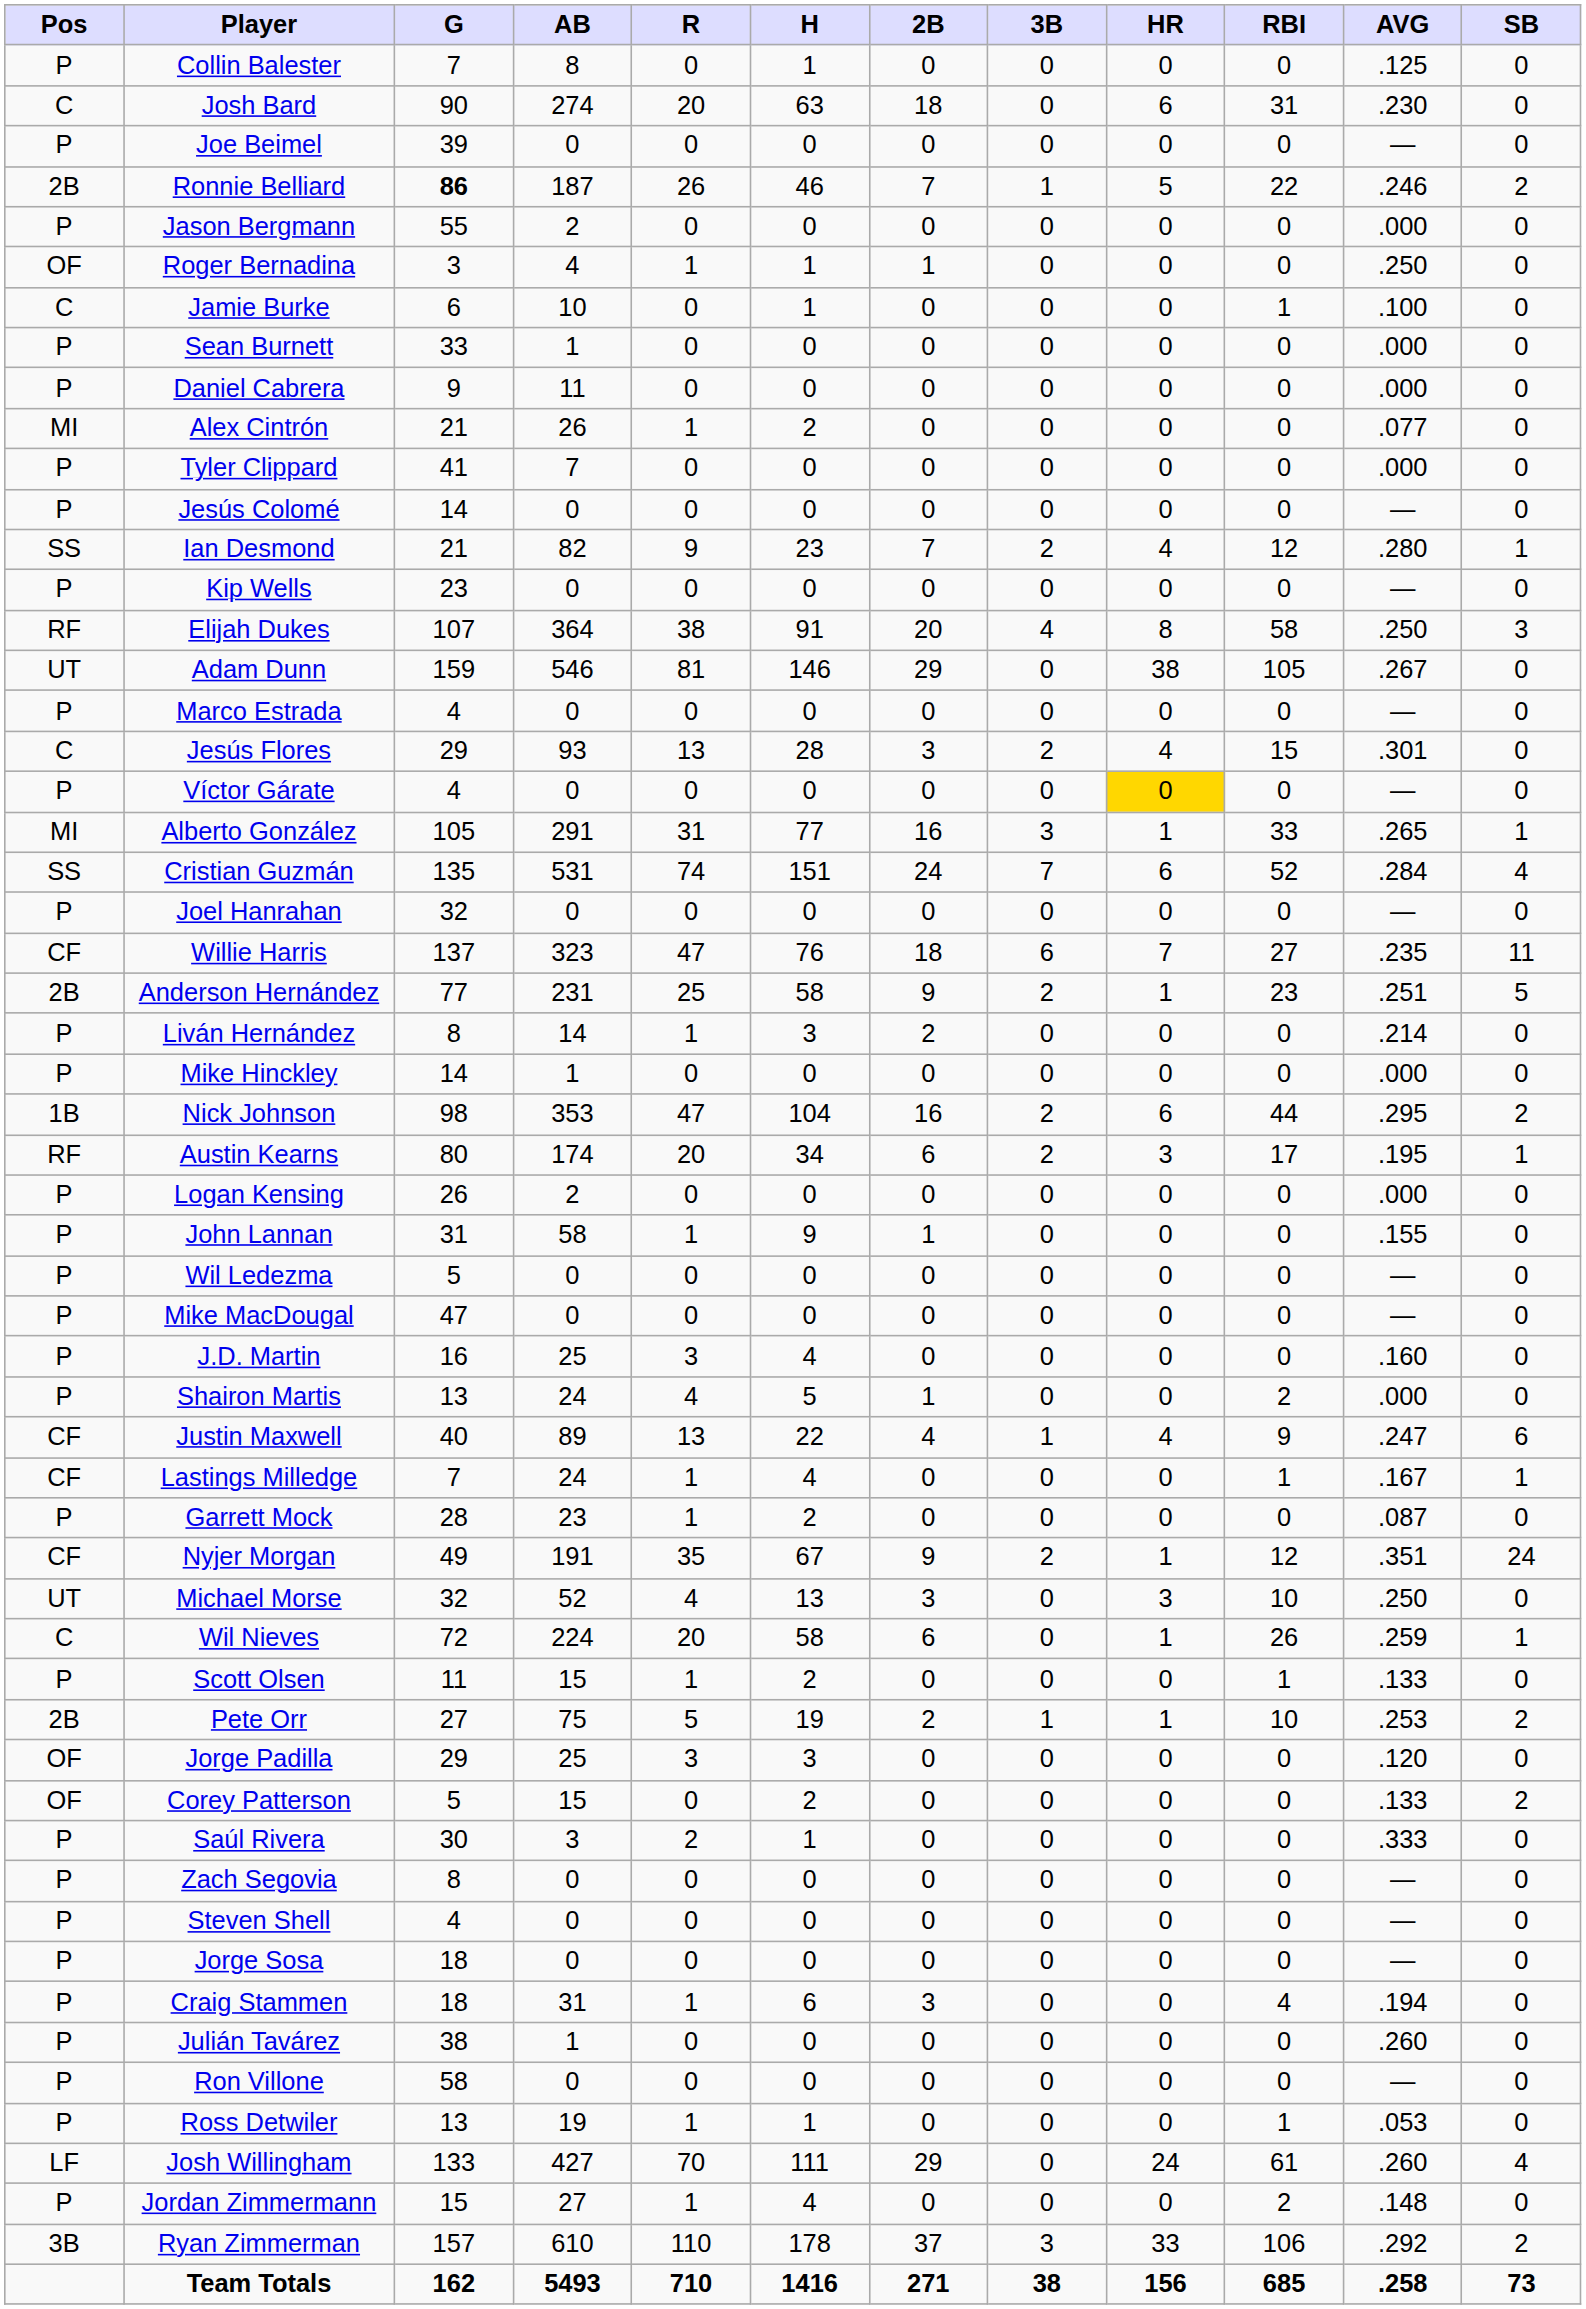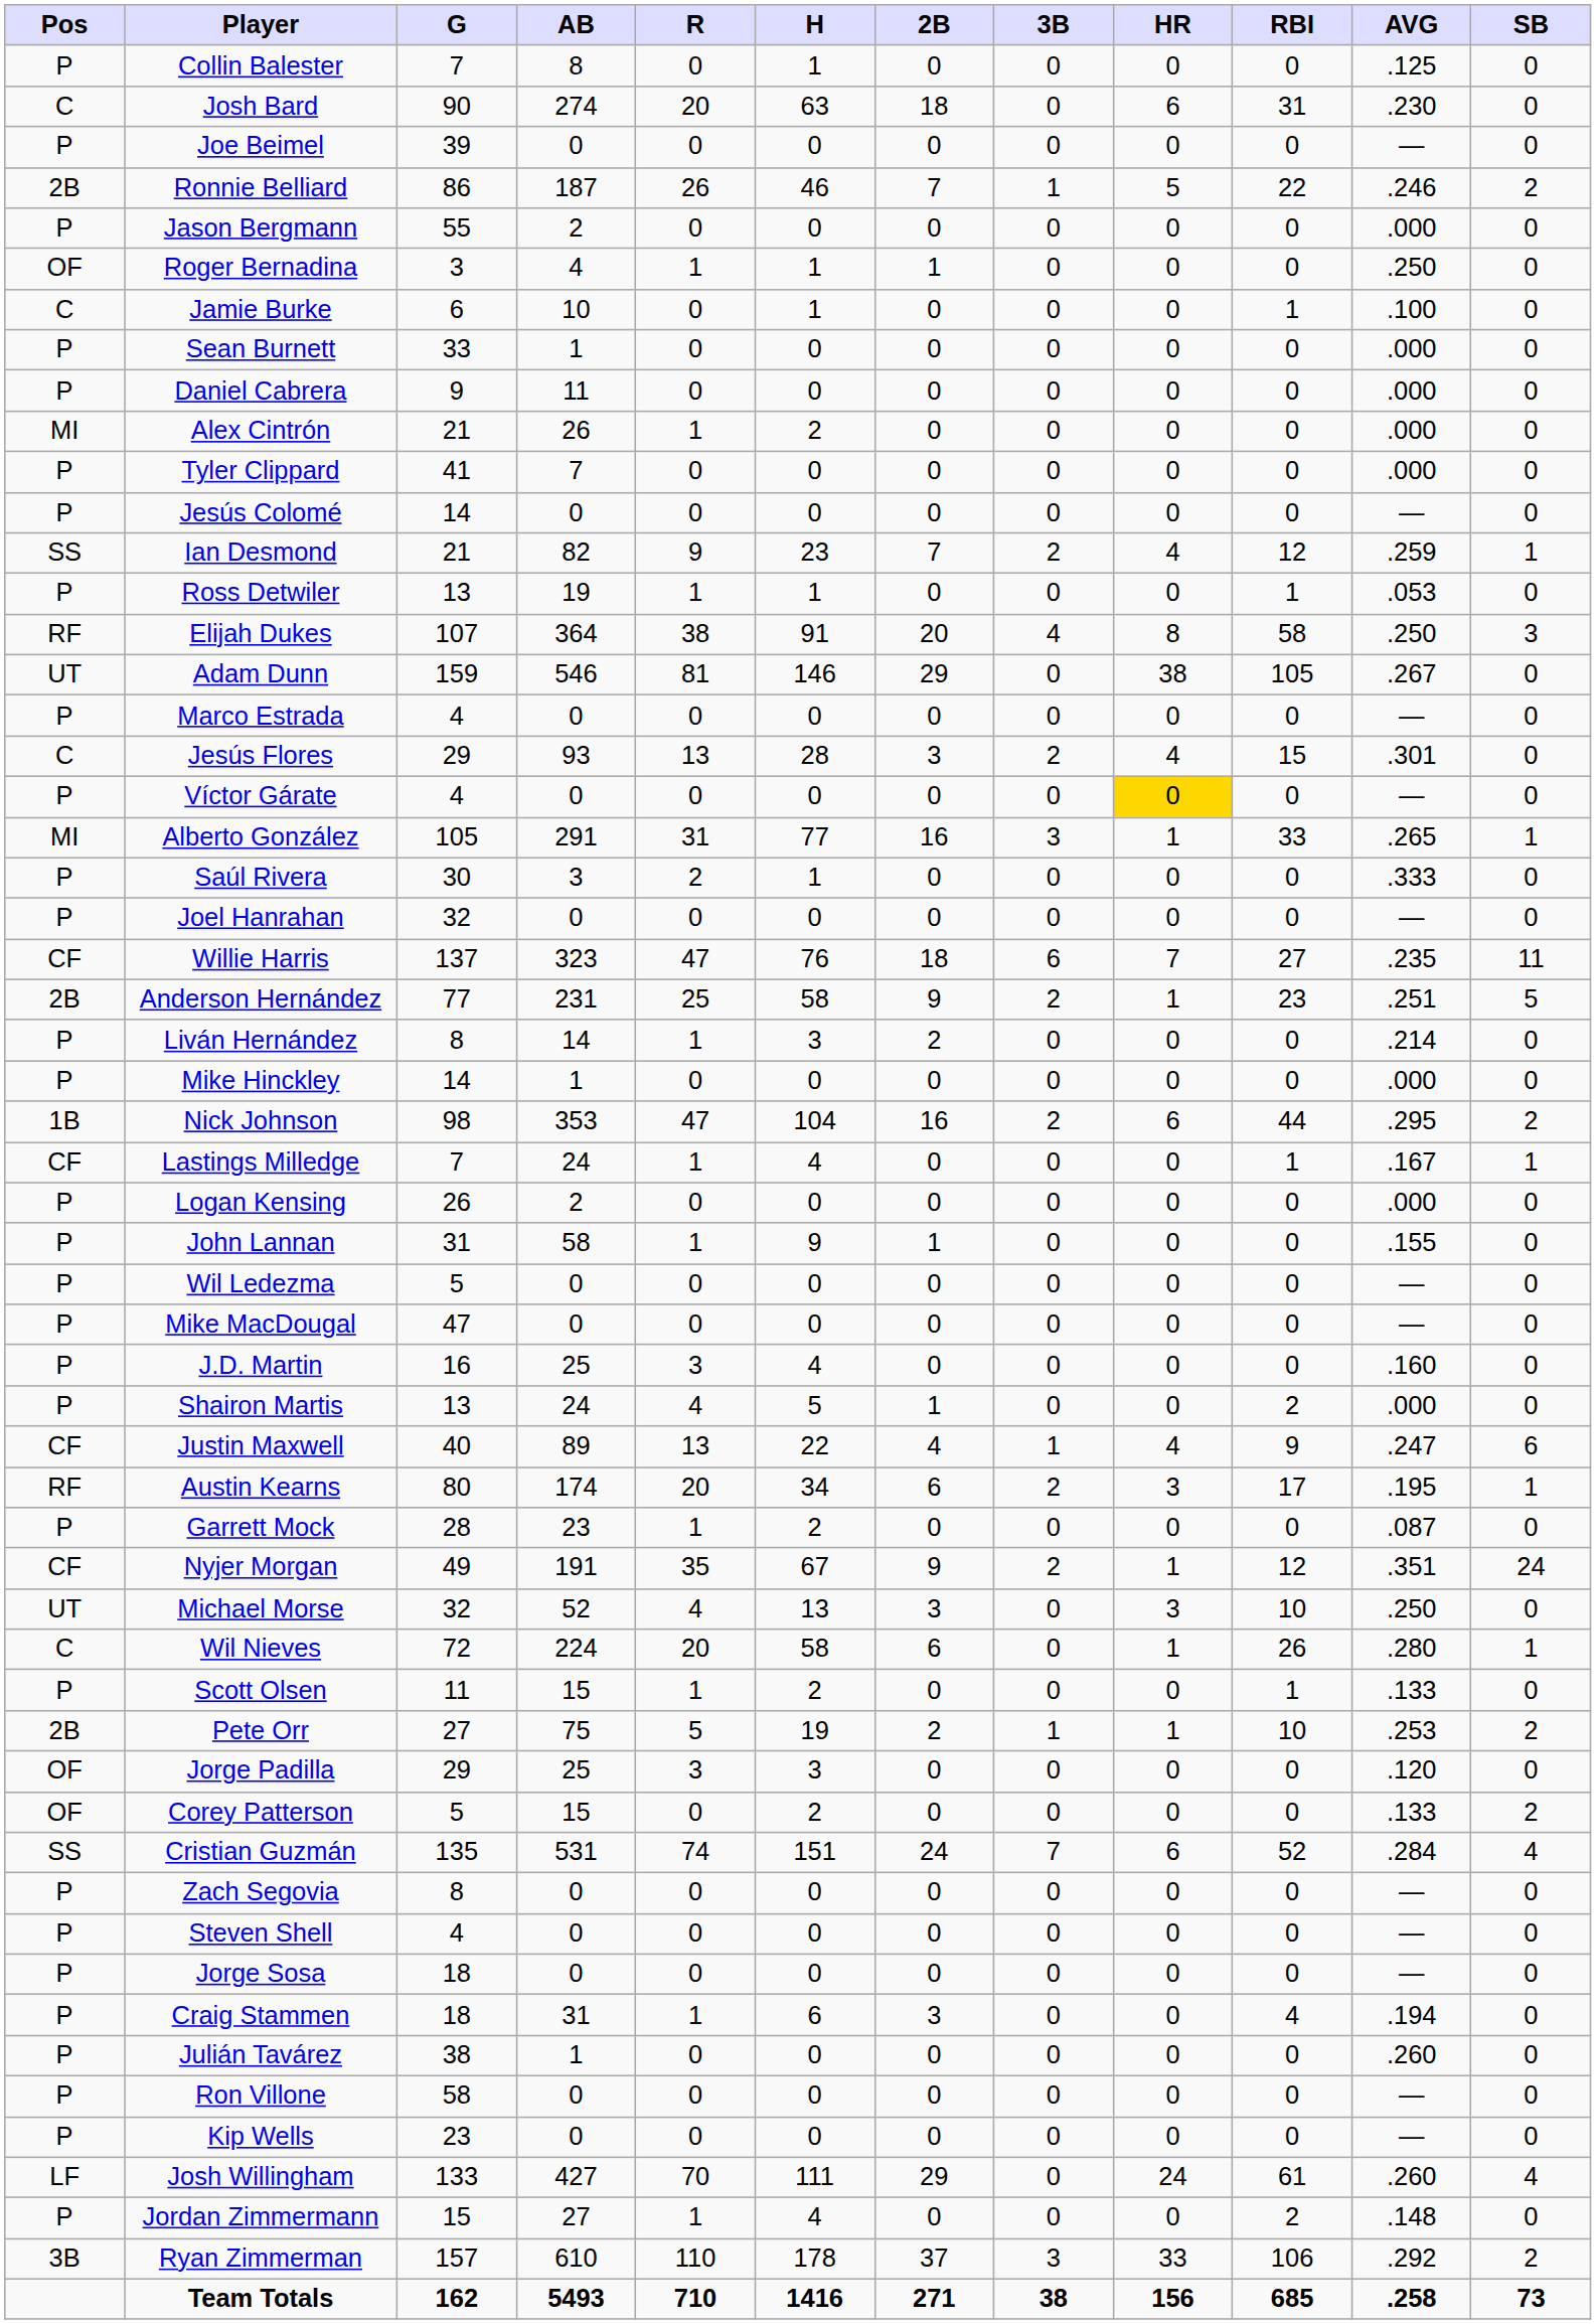Ronnie Belliard | G: bold -> normal
Alex Cintrón | AVG: .077 -> .000
Ian Desmond | AVG: .280 -> .259
rows swapped: Ross Detwiler <-> Kip Wells
rows swapped: Cristian Guzmán <-> Saúl Rivera
rows swapped: Austin Kearns <-> Lastings Milledge
Wil Nieves | AVG: .259 -> .280
